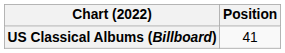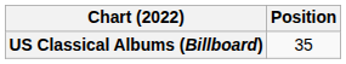US Classical Albums (Billboard) | Position: 41 -> 35
